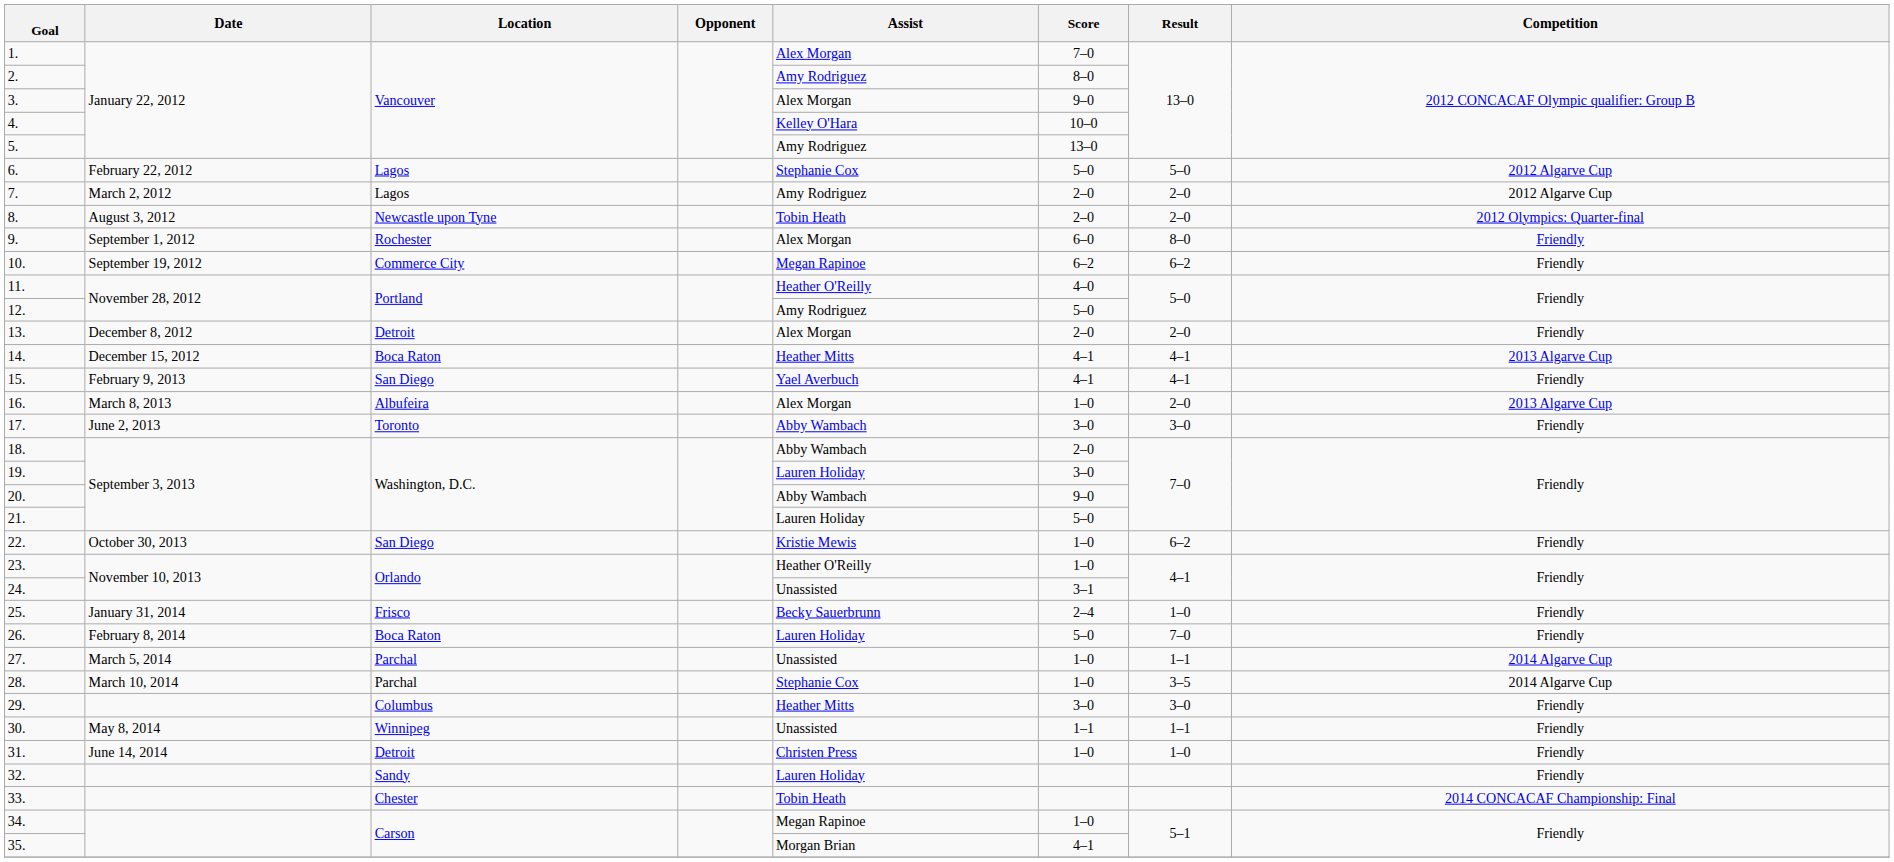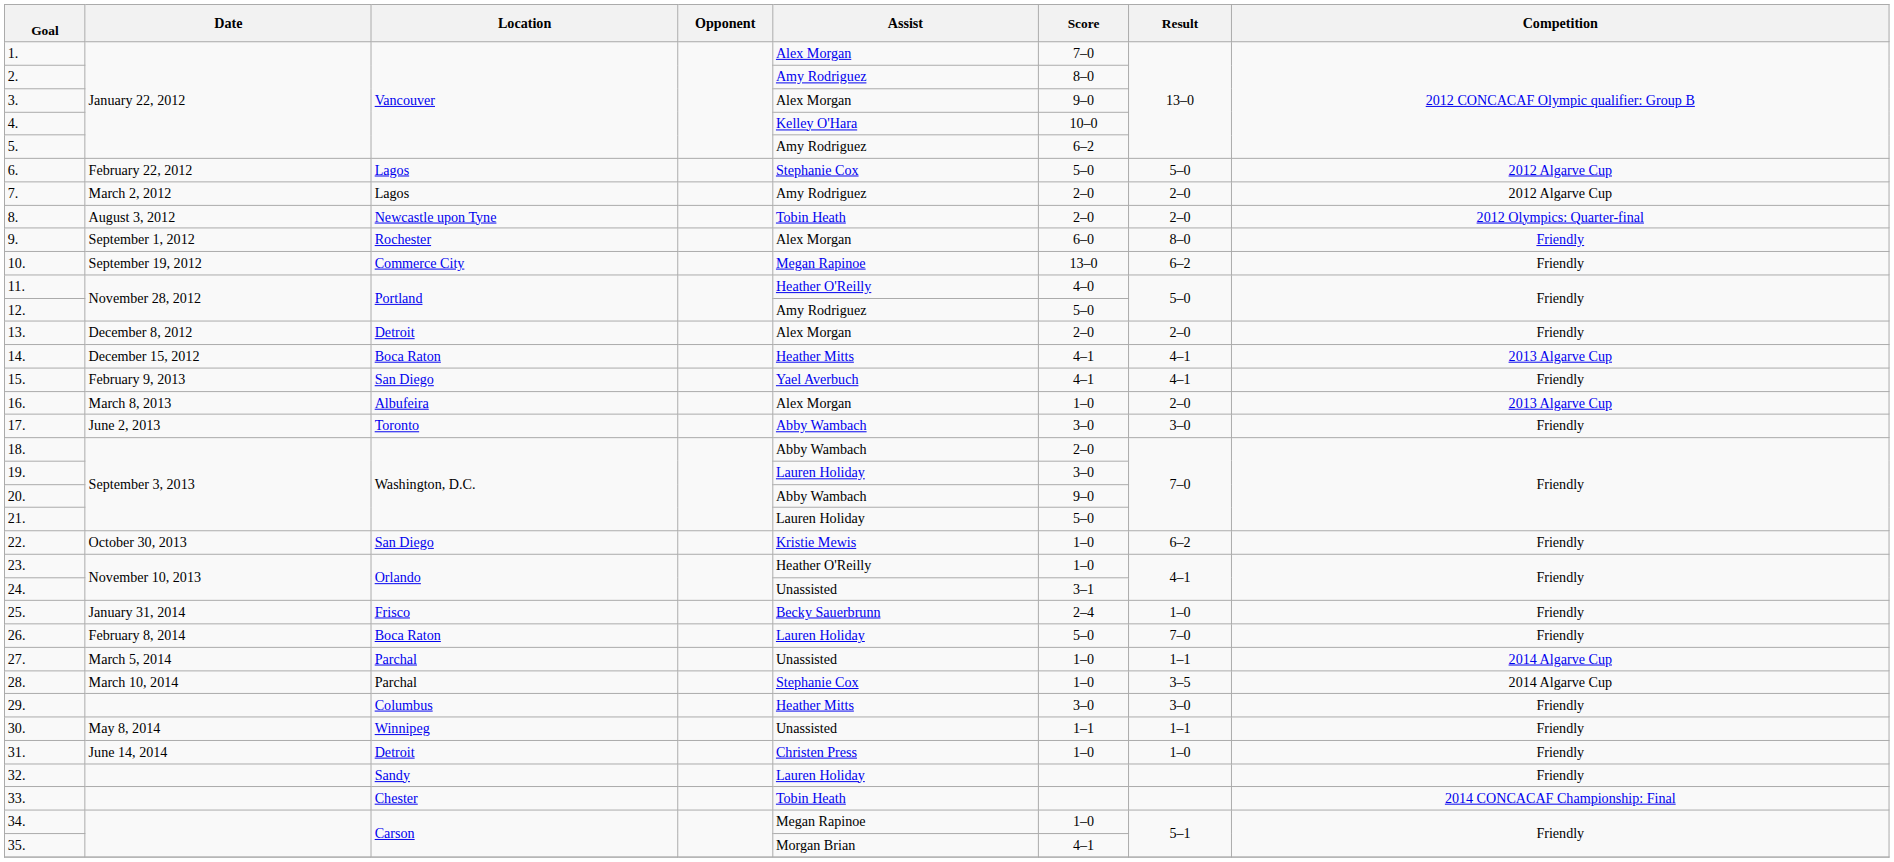5. | Score: 13–0 -> 6–2
10. | Score: 6–2 -> 13–0
